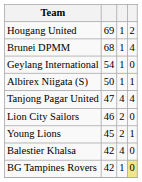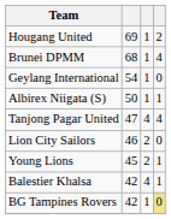Balestier Khalsa | column 4: 0 -> 1
